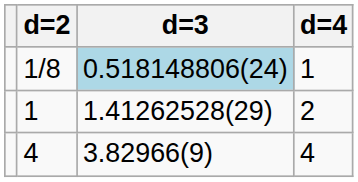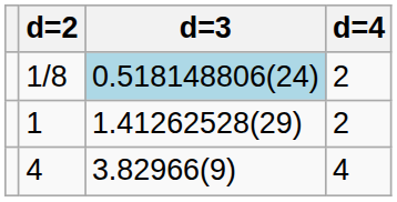1/8 | d=4: 1 -> 2
